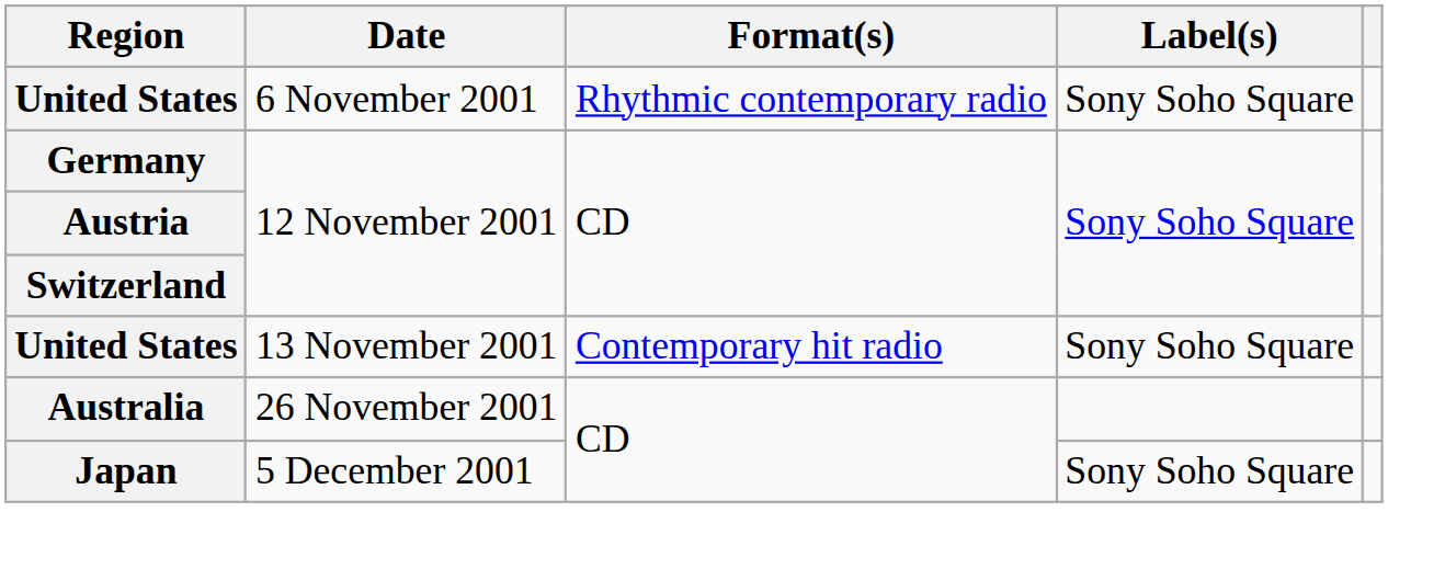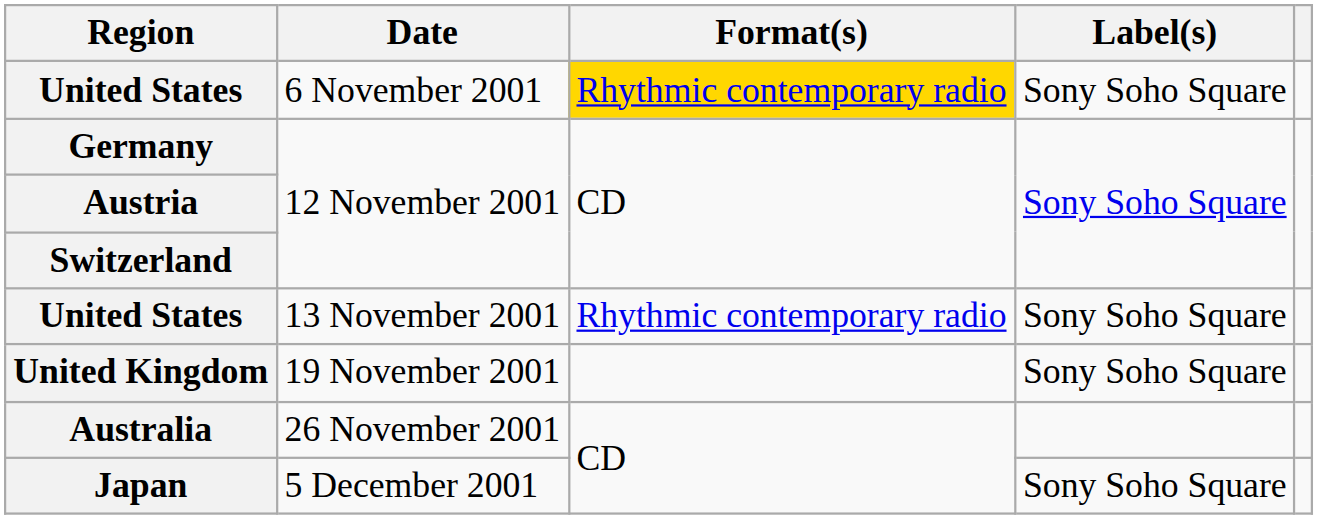6 November 2001 | Format(s): no background -> gold background
13 November 2001 | Format(s): Contemporary hit radio -> Rhythmic contemporary radio
+ row: United Kingdom | 19 November 2001 | Sony Soho Square
